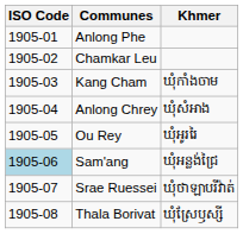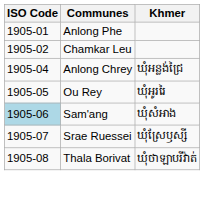- row: 1905-03 | Kang Cham | ឃុំកាំងចាម
Anlong Chrey | Khmer: ឃុំសំអាង -> ឃុំអន្លង់ជ្រៃ
Sam'ang | Khmer: ឃុំអន្លង់ជ្រៃ -> ឃុំសំអាង
Srae Ruessei | Khmer: ឃុំថាឡាបរីវ៉ាត់ -> ឃុំស្រែឫស្សី
Thala Borivat | Khmer: ឃុំស្រែឫស្សី -> ឃុំថាឡាបរីវ៉ាត់
